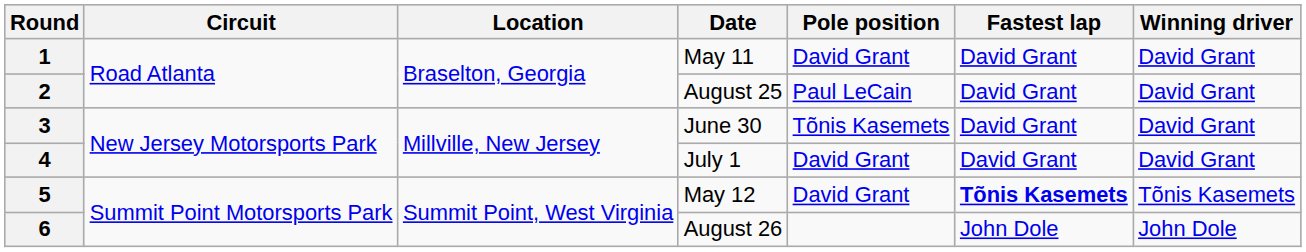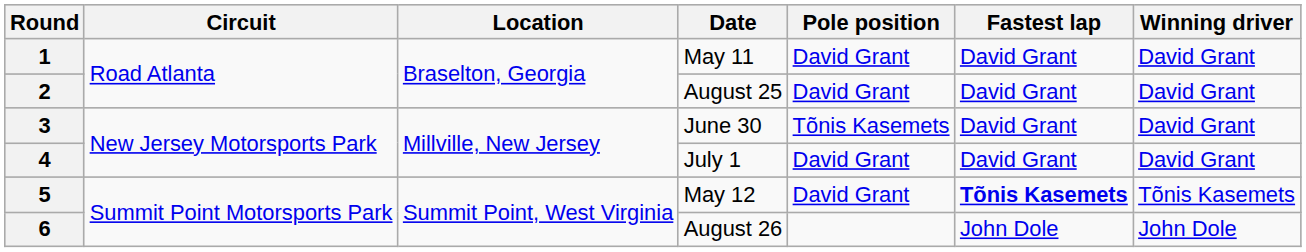2 | Pole position: Paul LeCain -> David Grant
